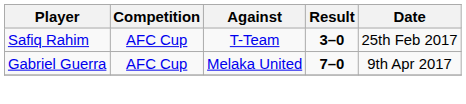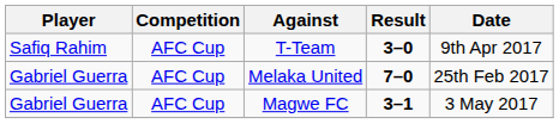T-Team | Date: 25th Feb 2017 -> 9th Apr 2017
Melaka United | Date: 9th Apr 2017 -> 25th Feb 2017
+ row: Gabriel Guerra | AFC Cup | Magwe FC | 3–1 | 3 May 2017
